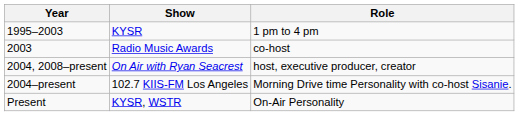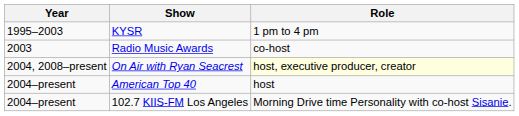On Air with Ryan Seacrest | Role: no background -> lightyellow background
+ row: 2004–present | American Top 40 | host
- row: Present | KYSR, WSTR | On-Air Personality
